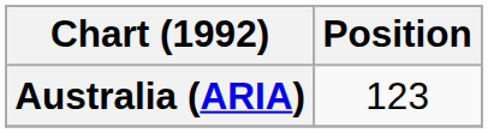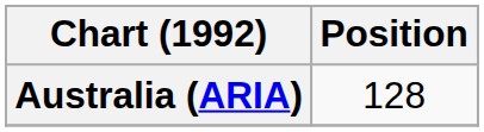Australia (ARIA) | Position: 123 -> 128
